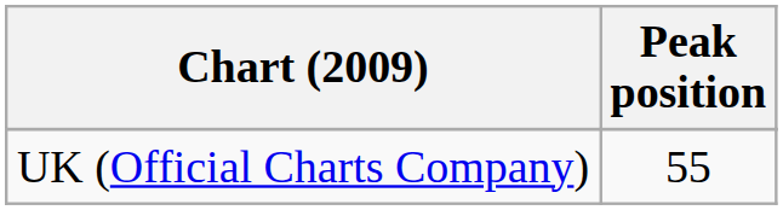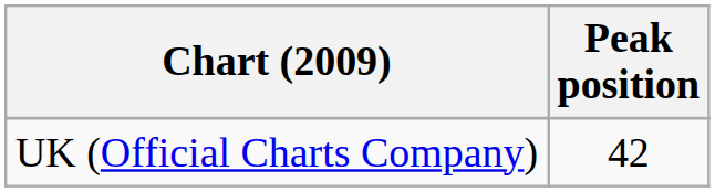UK (Official Charts Company) | Peak position: 55 -> 42
